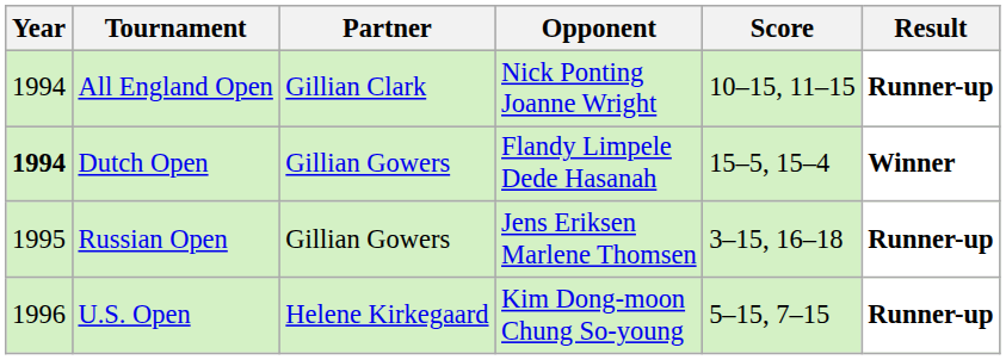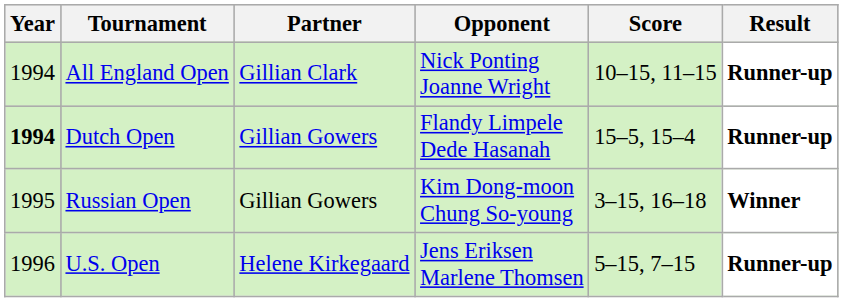Dutch Open | Result: Winner -> Runner-up
Russian Open | Opponent: Jens Eriksen Marlene Thomsen -> Kim Dong-moon Chung So-young
Russian Open | Result: Runner-up -> Winner
U.S. Open | Opponent: Kim Dong-moon Chung So-young -> Jens Eriksen Marlene Thomsen
